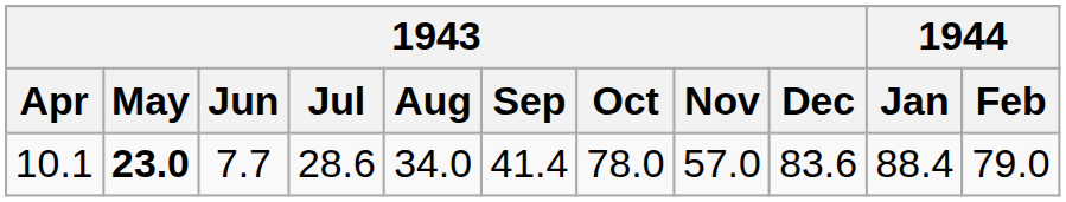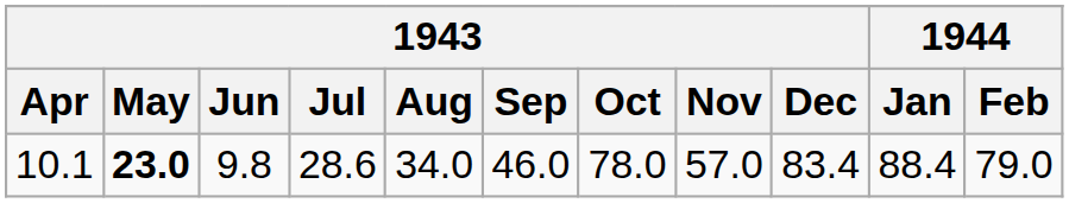10.1 | 1943 / Jun: 7.7 -> 9.8
10.1 | 1943 / Sep: 41.4 -> 46.0
10.1 | 1943 / Dec: 83.6 -> 83.4
